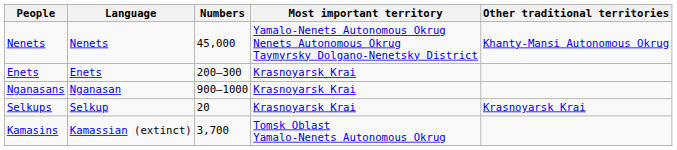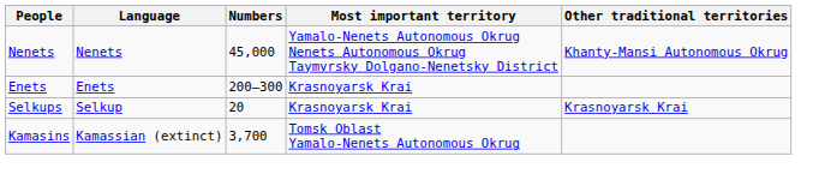- row: Nganasans | Nganasan | 900–1000 | Krasnoyarsk Krai
